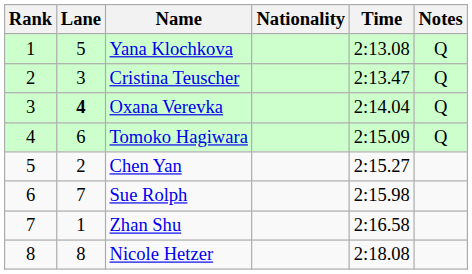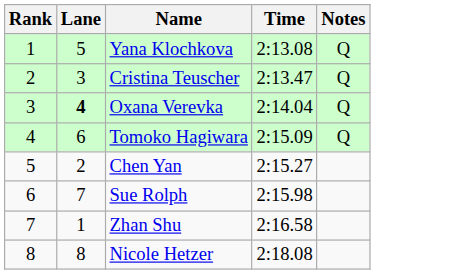- column: Nationality
